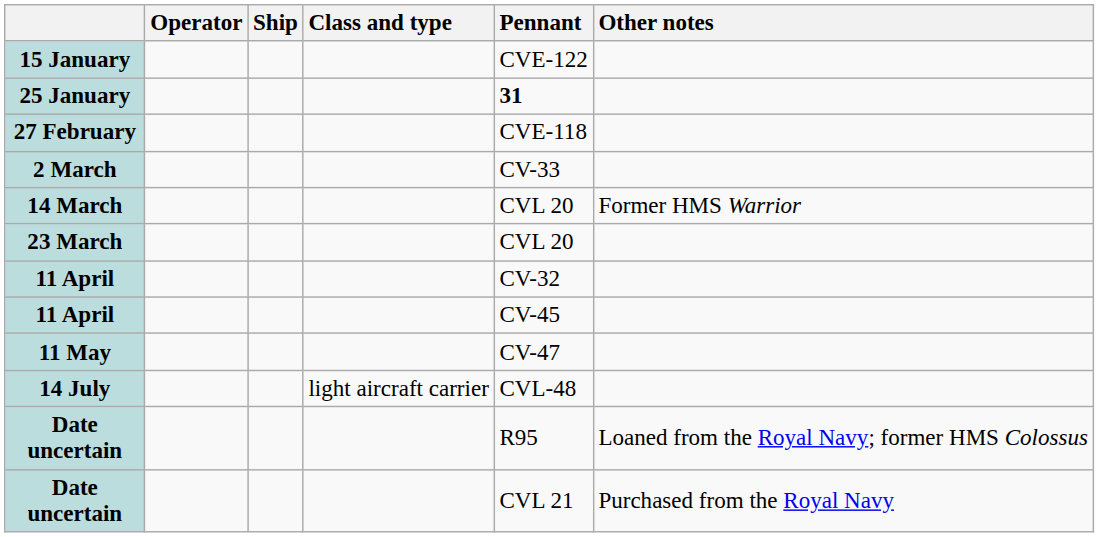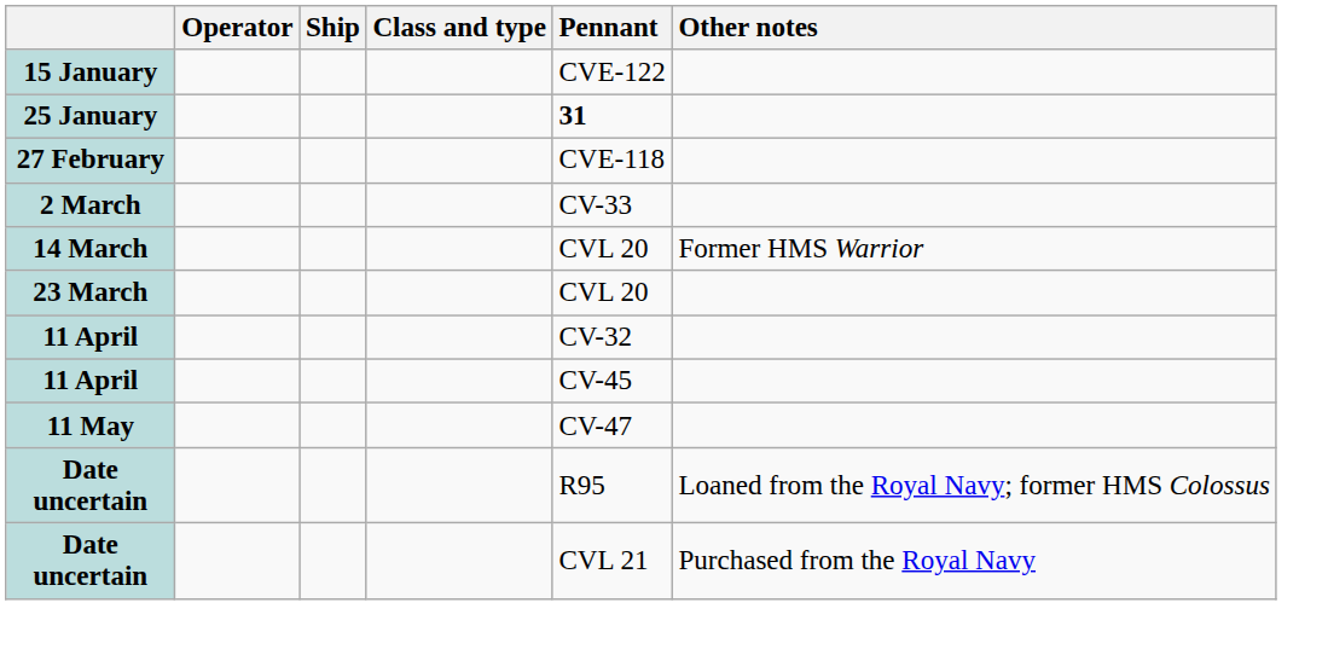- row: 14 July | light aircraft carrier | CVL-48
